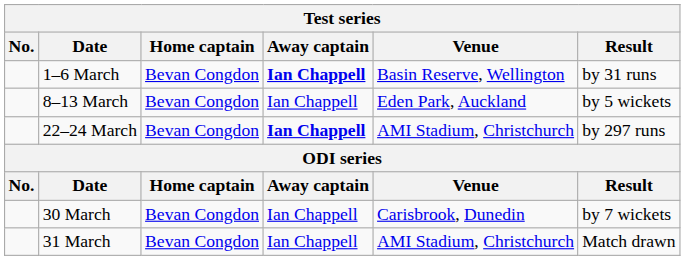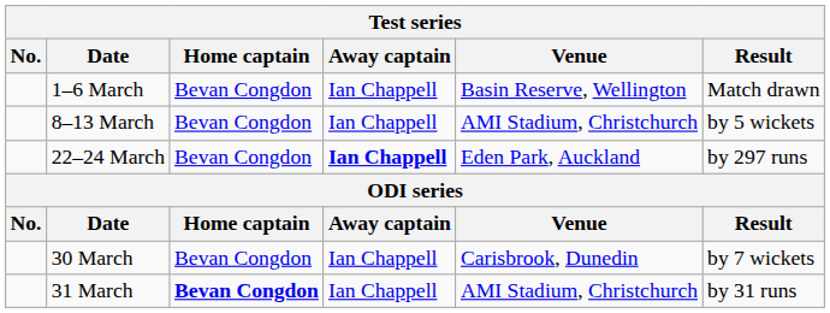1–6 March | Away captain: bold -> normal
1–6 March | Result: by 31 runs -> Match drawn
8–13 March | Venue: Eden Park, Auckland -> AMI Stadium, Christchurch
22–24 March | Venue: AMI Stadium, Christchurch -> Eden Park, Auckland
31 March | Home captain: normal -> bold
31 March | Result: Match drawn -> by 31 runs
